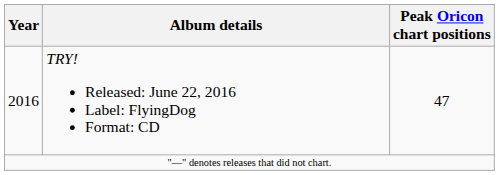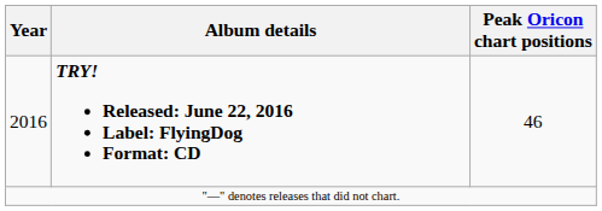2016 | Album details: normal -> bold
2016 | Peak Oricon chart positions: 47 -> 46
